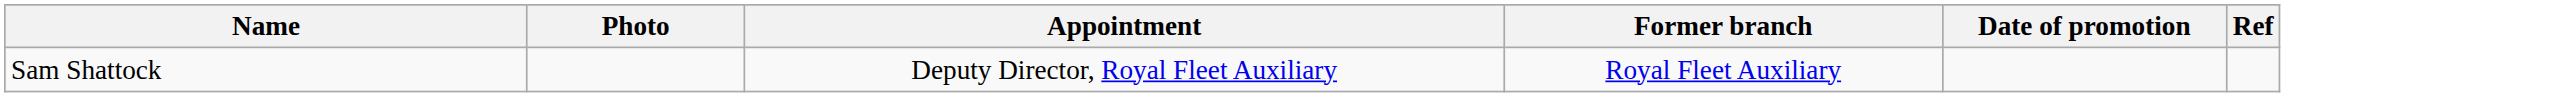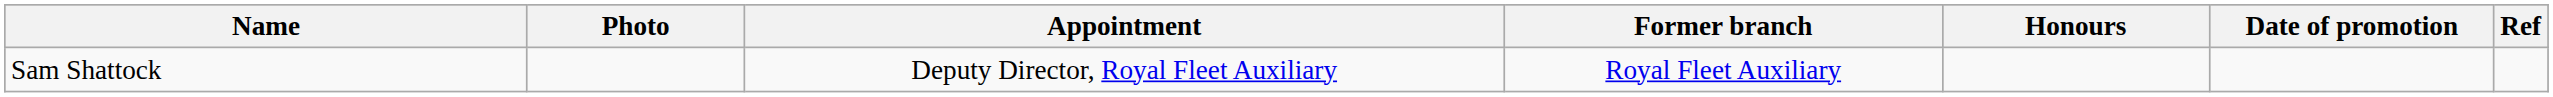+ column: Honours
